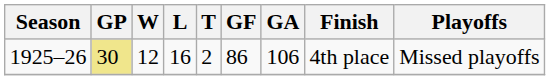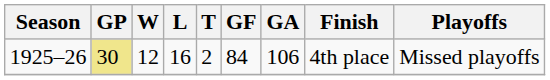1925–26 | GF: 86 -> 84
